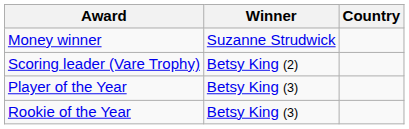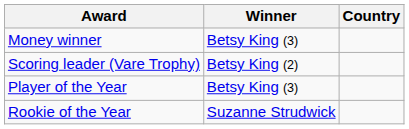Money winner | Winner: Suzanne Strudwick -> Betsy King (3)
Rookie of the Year | Winner: Betsy King (3) -> Suzanne Strudwick
